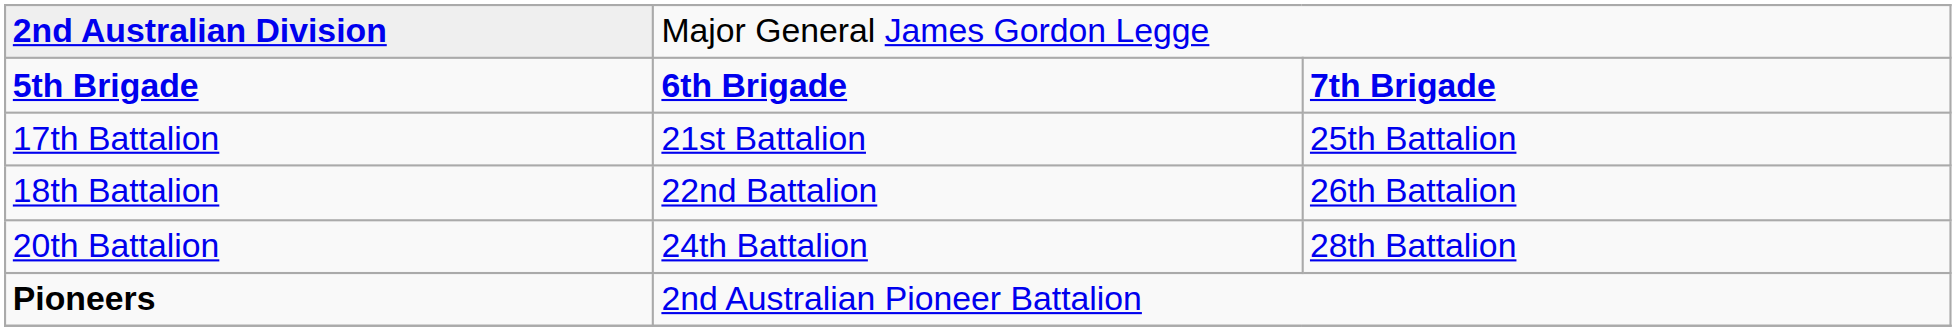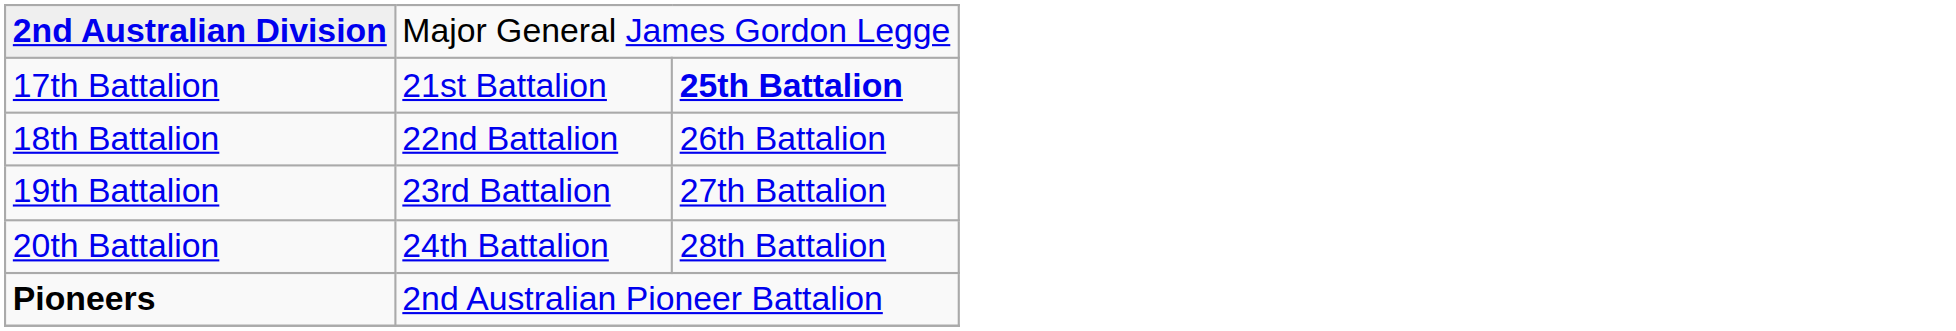- row: 5th Brigade | 6th Brigade | 7th Brigade
17th Battalion | column 3: normal -> bold
+ row: 19th Battalion | 23rd Battalion | 27th Battalion
